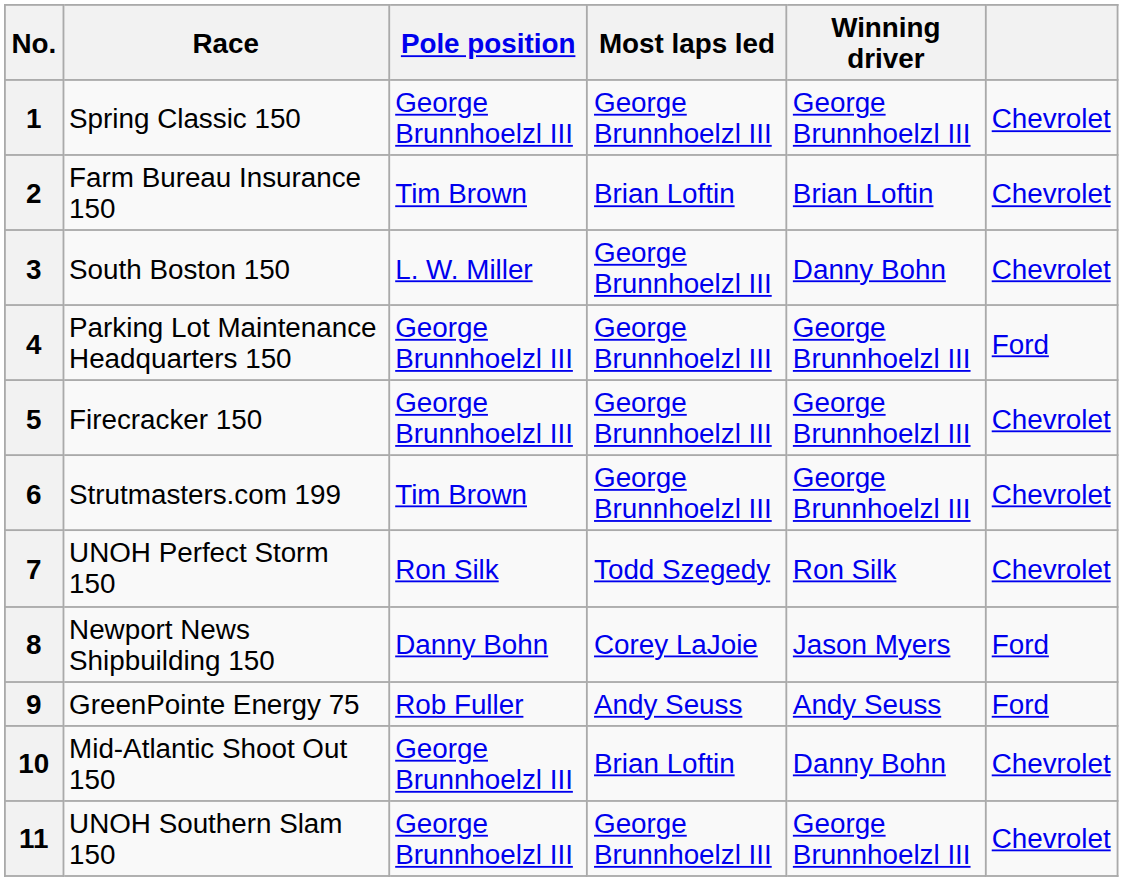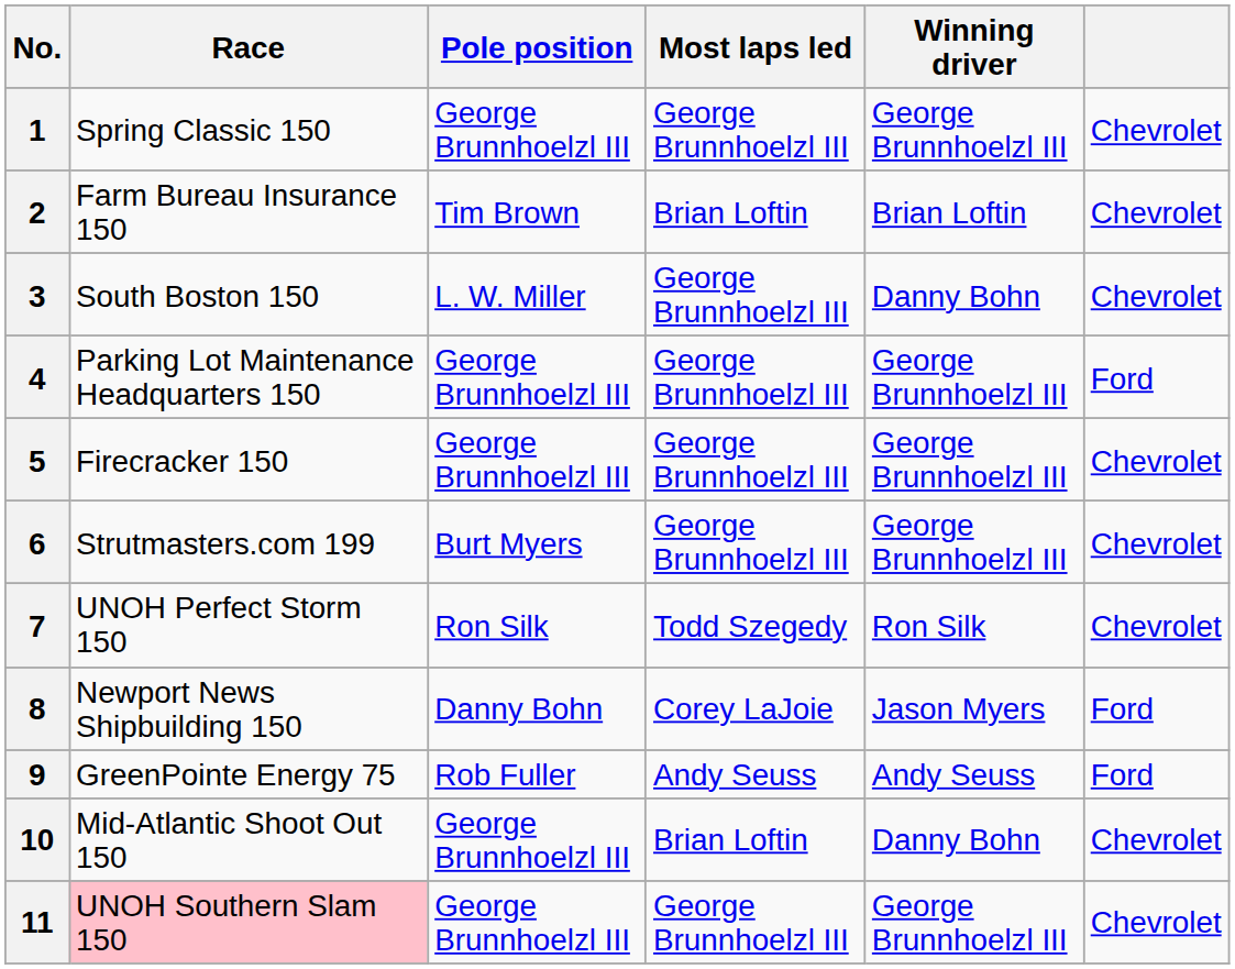6 | Pole position: Tim Brown -> Burt Myers
11 | Race: no background -> pink background
